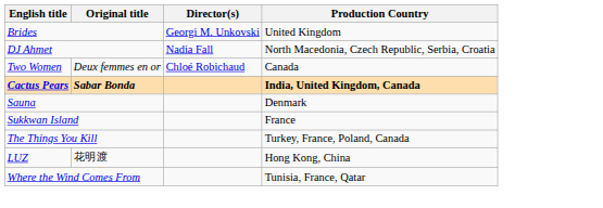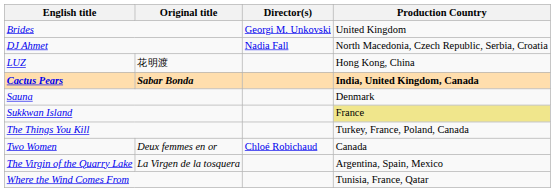rows swapped: LUZ <-> Two Women
Sukkwan Island | Production Country: no background -> khaki background
+ row: The Virgin of the Quarry Lake | La Virgen de la tosquera | Argentina, Spain, Mexico
